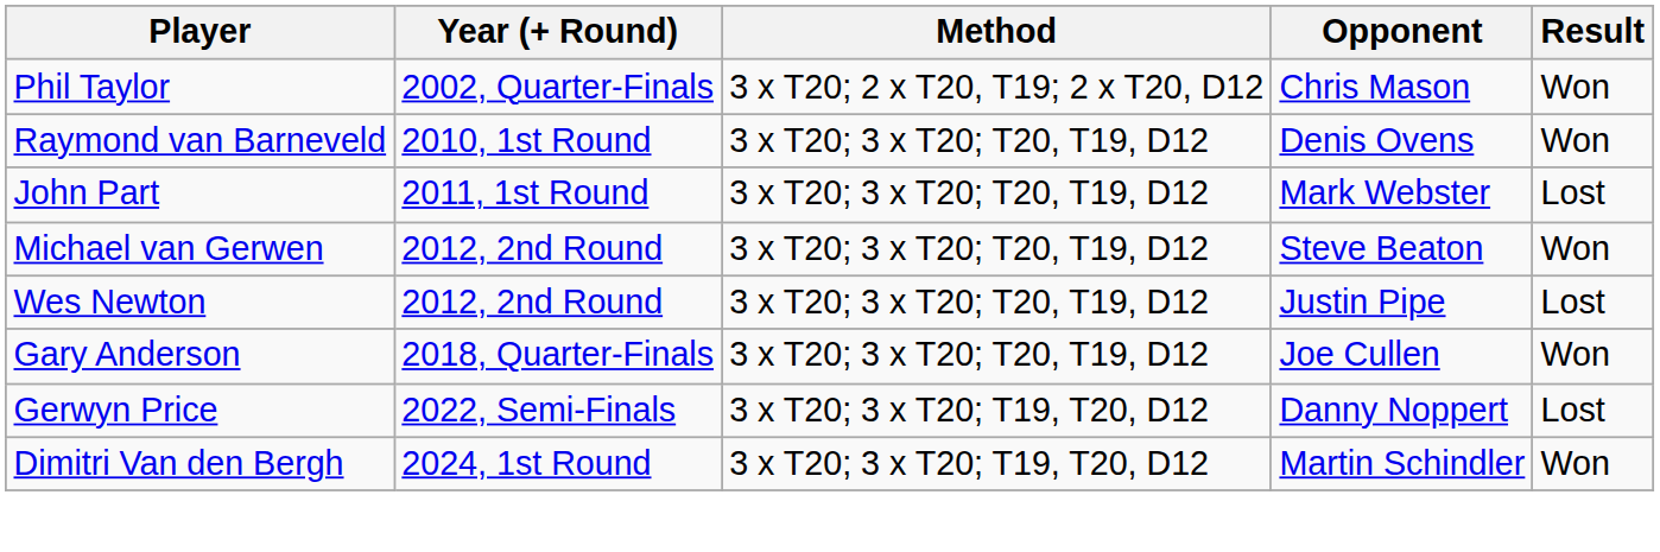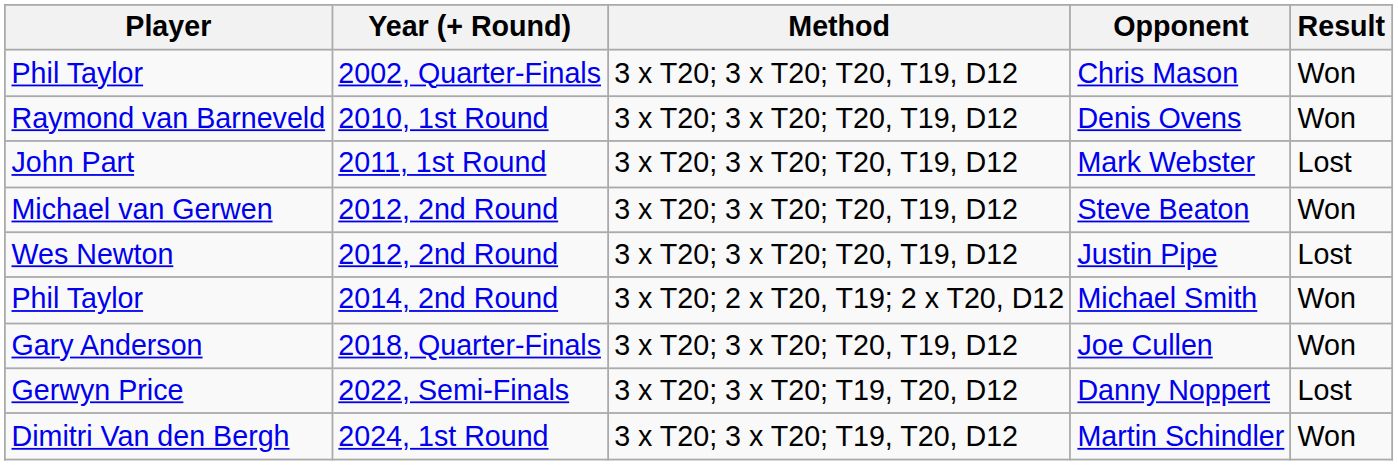Chris Mason | Method: 3 x T20; 2 x T20, T19; 2 x T20, D12 -> 3 x T20; 3 x T20; T20, T19, D12
+ row: Phil Taylor | 2014, 2nd Round | 3 x T20; 2 x T20, T19; 2 x T20, D12 | Michael Smith | Won
